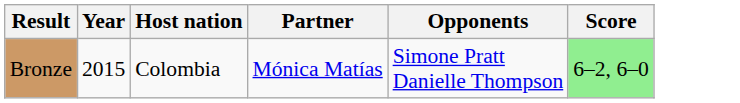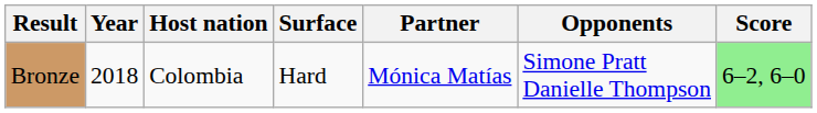+ column: Surface | Hard
Bronze | Year: 2015 -> 2018
